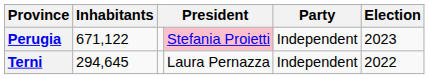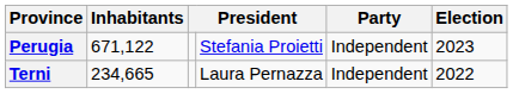Perugia | column 4: pink background -> no background
Terni | Inhabitants: 294,645 -> 234,665
